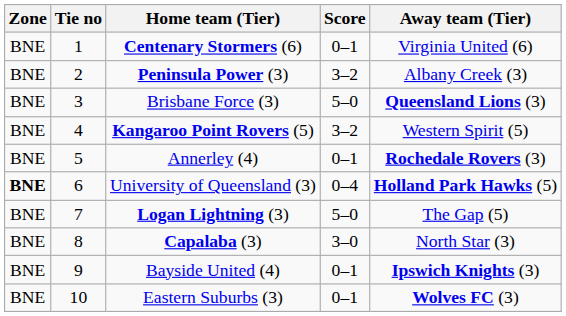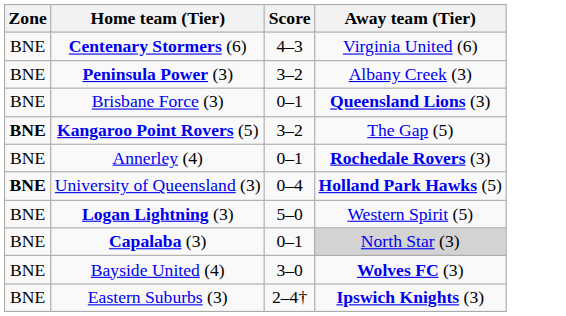- column: Tie no | 1 | 2 | 3 | 4 | 5 | 6 | 7 | 8 | 9 | 10
Centenary Stormers (6) | Score: 0–1 -> 4–3
Brisbane Force (3) | Score: 5–0 -> 0–1
Kangaroo Point Rovers (5) | Zone: normal -> bold
Kangaroo Point Rovers (5) | Away team (Tier): Western Spirit (5) -> The Gap (5)
Logan Lightning (3) | Away team (Tier): The Gap (5) -> Western Spirit (5)
Capalaba (3) | Score: 3–0 -> 0–1
Capalaba (3) | Away team (Tier): no background -> lightgrey background
Bayside United (4) | Score: 0–1 -> 3–0
Bayside United (4) | Away team (Tier): Ipswich Knights (3) -> Wolves FC (3)
Eastern Suburbs (3) | Score: 0–1 -> 2–4†
Eastern Suburbs (3) | Away team (Tier): Wolves FC (3) -> Ipswich Knights (3)
